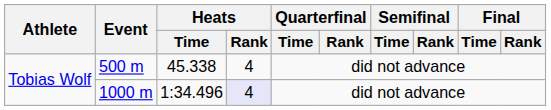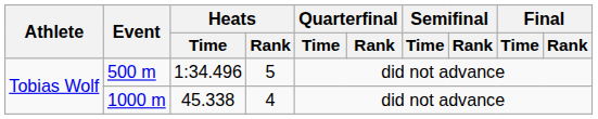500 m | Heats / Time: 45.338 -> 1:34.496
500 m | Heats / Rank: 4 -> 5
1000 m | Heats / Time: 1:34.496 -> 45.338
1000 m | Heats / Rank: lavender background -> no background
